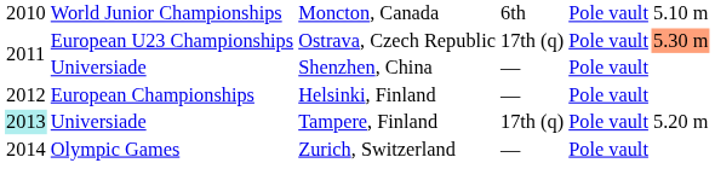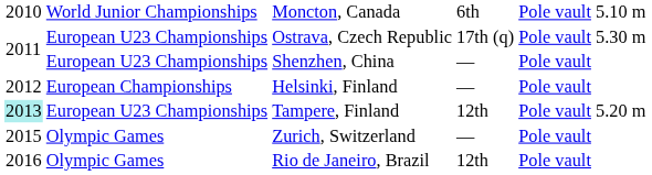Ostrava, Czech Republic | column 6: lightsalmon background -> no background
Shenzhen, China | column 2: Universiade -> European U23 Championships
Tampere, Finland | column 2: Universiade -> European U23 Championships
Tampere, Finland | column 4: 17th (q) -> 12th
Zurich, Switzerland | column 1: 2014 -> 2015
+ row: 2016 | Olympic Games | Rio de Janeiro, Brazil | 12th | Pole vault
